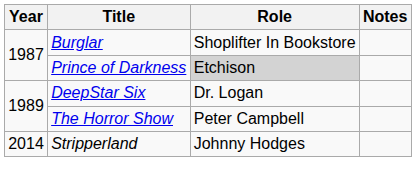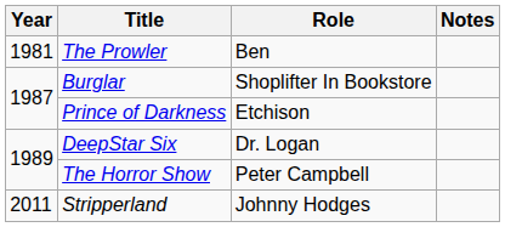+ row: 1981 | The Prowler | Ben
Prince of Darkness | Role: lightgrey background -> no background
Stripperland | Year: 2014 -> 2011
